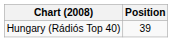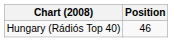Hungary (Rádiós Top 40) | Position: 39 -> 46
